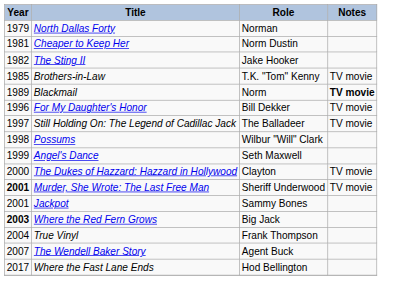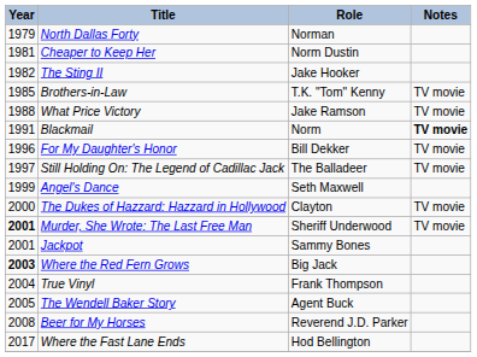+ row: 1988 | What Price Victory | Jake Ramson | TV movie
Blackmail | Year: 1989 -> 1991
- row: 1998 | Possums | Wilbur "Will" Clark
The Wendell Baker Story | Year: 2007 -> 2005
+ row: 2008 | Beer for My Horses | Reverend J.D. Parker
